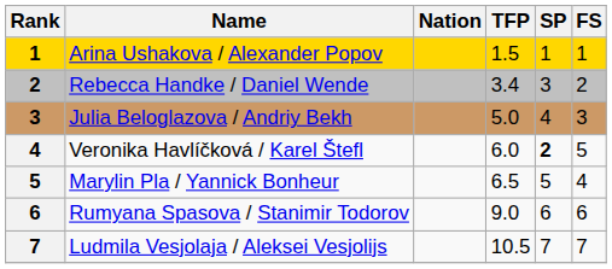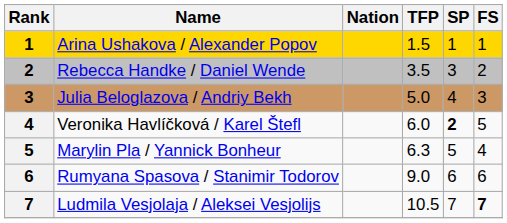Rebecca Handke / Daniel Wende | TFP: 3.4 -> 3.5
Marylin Pla / Yannick Bonheur | TFP: 6.5 -> 6.3
Ludmila Vesjolaja / Aleksei Vesjolijs | FS: normal -> bold
